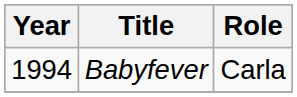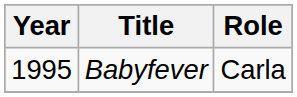Babyfever | Year: 1994 -> 1995
